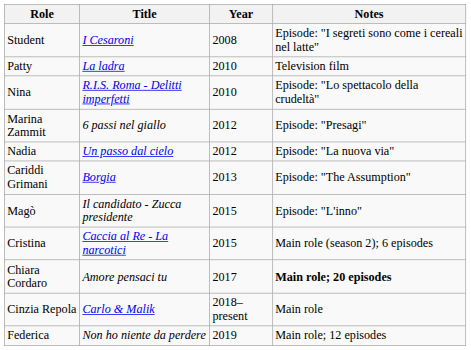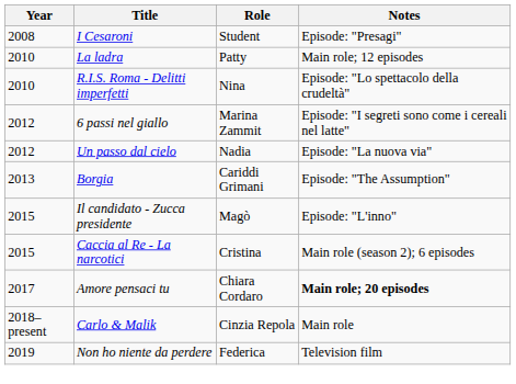columns swapped: Year <-> Role
I Cesaroni | Notes: Episode: "I segreti sono come i cereali nel latte" -> Episode: "Presagi"
La ladra | Notes: Television film -> Main role; 12 episodes
6 passi nel giallo | Notes: Episode: "Presagi" -> Episode: "I segreti sono come i cereali nel latte"
Non ho niente da perdere | Notes: Main role; 12 episodes -> Television film
